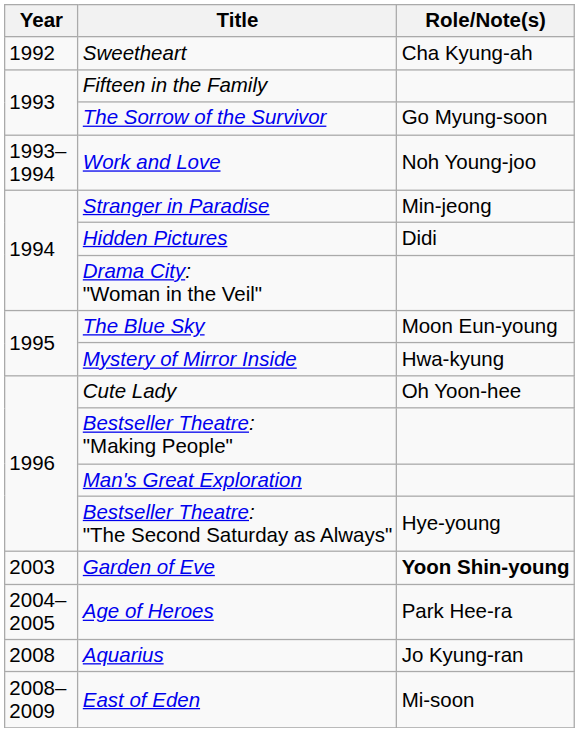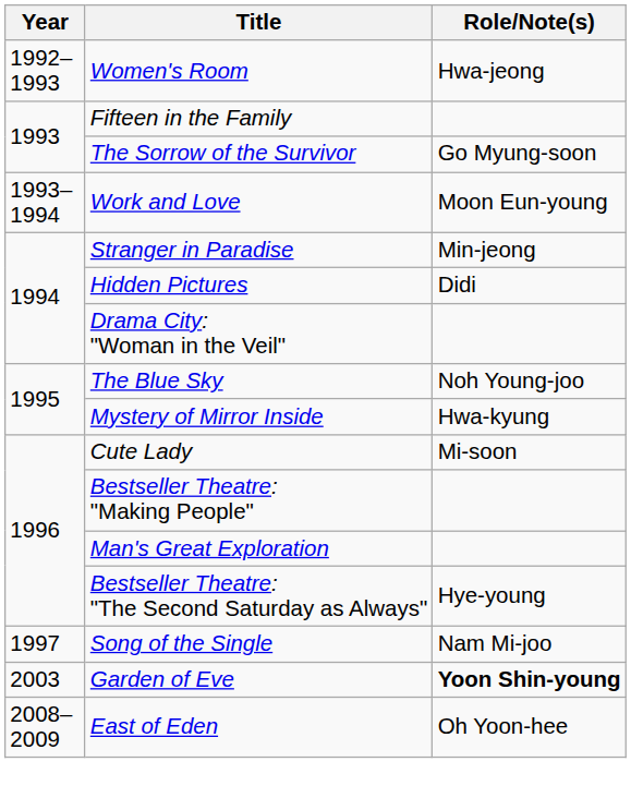- row: 1992 | Sweetheart | Cha Kyung-ah
+ row: 1992–1993 | Women's Room | Hwa-jeong
Work and Love | Role/Note(s): Noh Young-joo -> Moon Eun-young
The Blue Sky | Role/Note(s): Moon Eun-young -> Noh Young-joo
Cute Lady | Role/Note(s): Oh Yoon-hee -> Mi-soon
+ row: 1997 | Song of the Single | Nam Mi-joo
- row: 2004–2005 | Age of Heroes | Park Hee-ra
- row: 2008 | Aquarius | Jo Kyung-ran
East of Eden | Role/Note(s): Mi-soon -> Oh Yoon-hee
